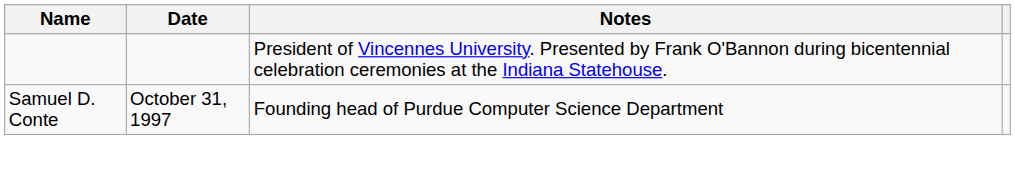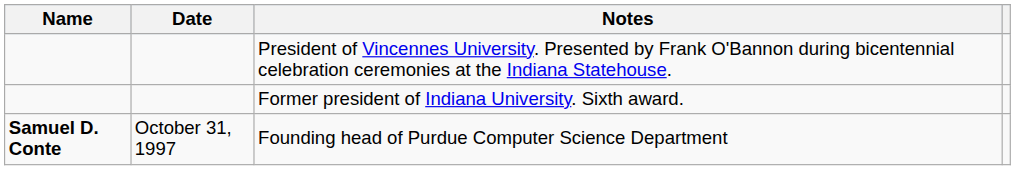+ row: Former president of Indiana University. Sixth award.
Founding head of Purdue Computer Science Department | Name: normal -> bold
